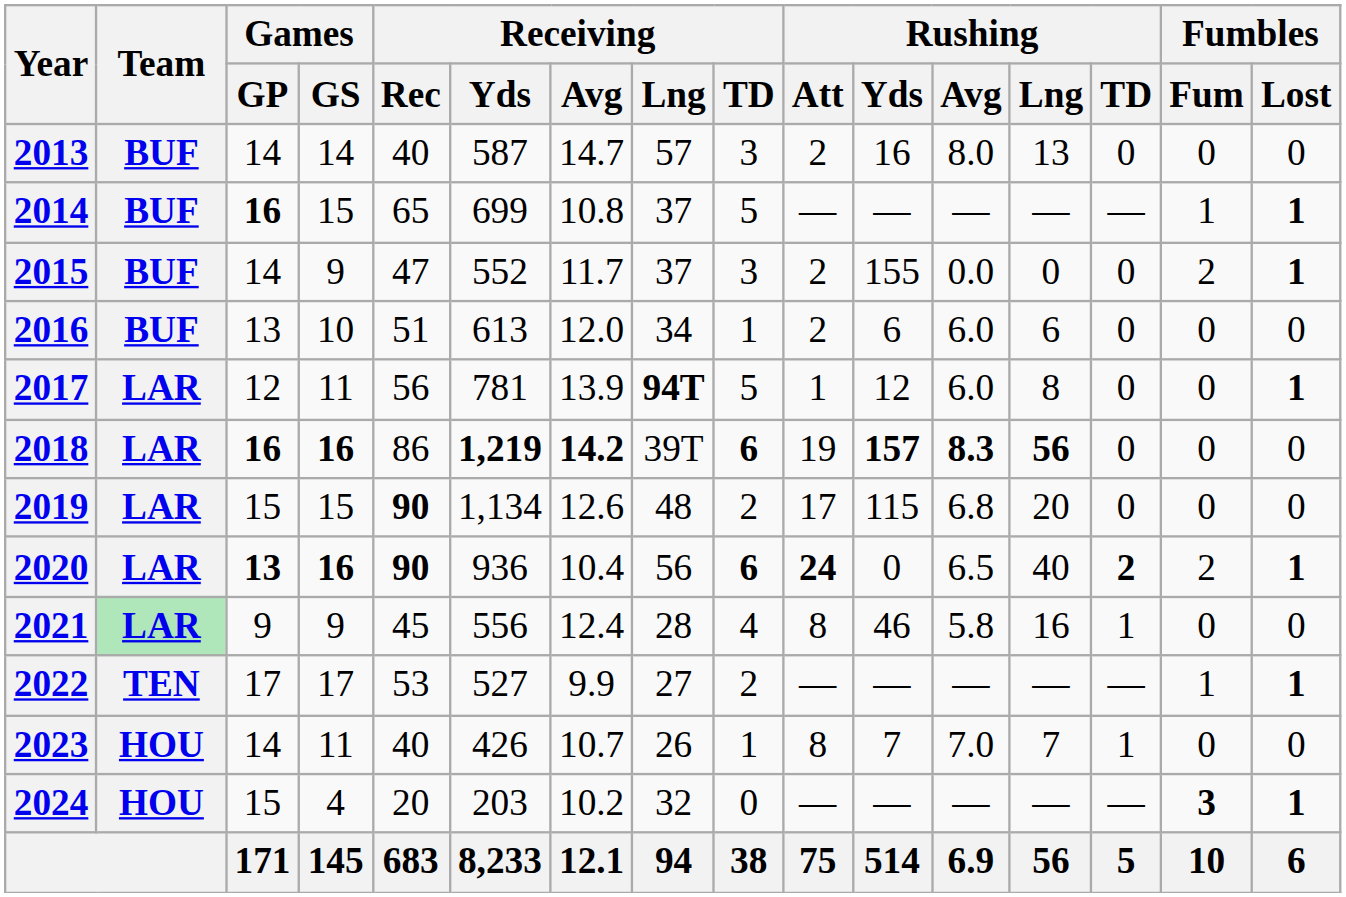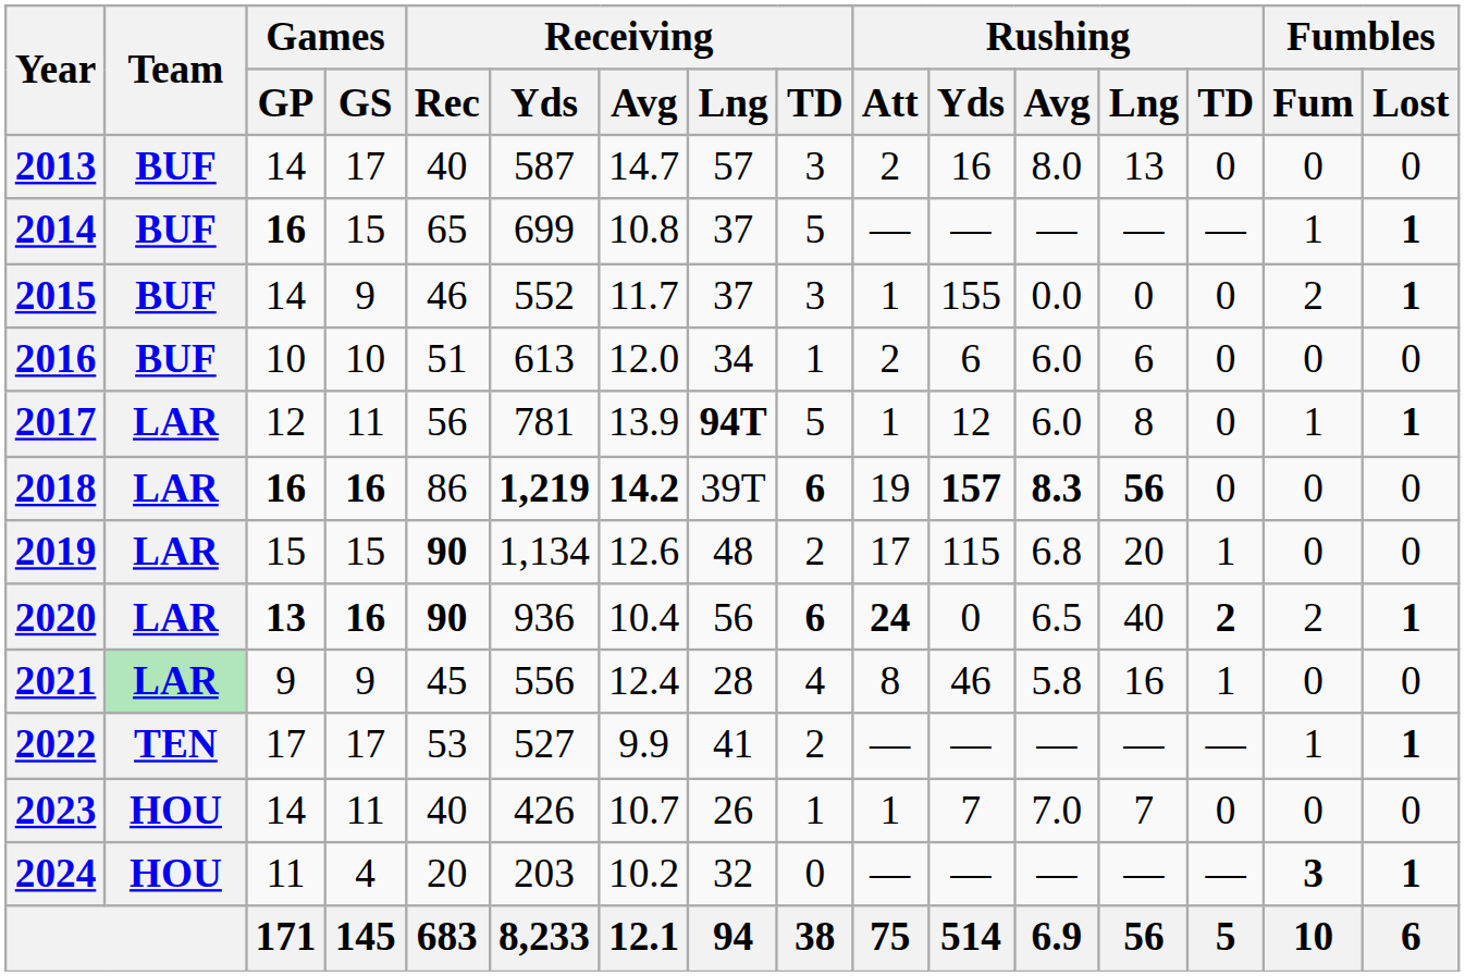2013 | Games / GS: 14 -> 17
2015 | Receiving / Rec: 47 -> 46
2015 | Rushing / Att: 2 -> 1
2016 | Games / GP: 13 -> 10
2017 | Fumbles / Fum: 0 -> 1
2019 | Rushing / TD: 0 -> 1
2022 | Receiving / Lng: 27 -> 41
2023 | Rushing / Att: 8 -> 1
2023 | Rushing / TD: 1 -> 0
2024 | Games / GP: 15 -> 11
